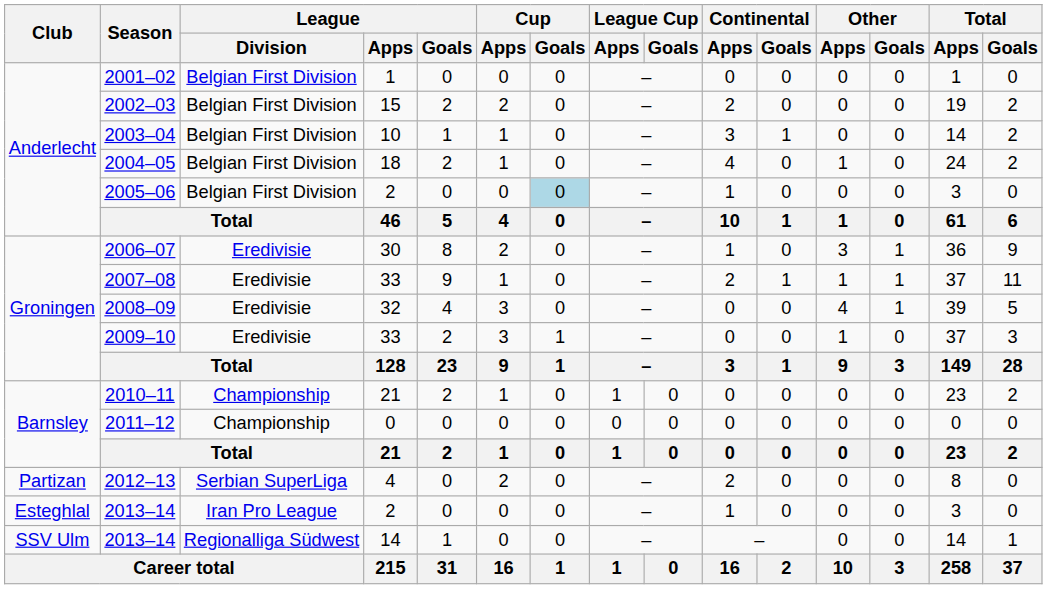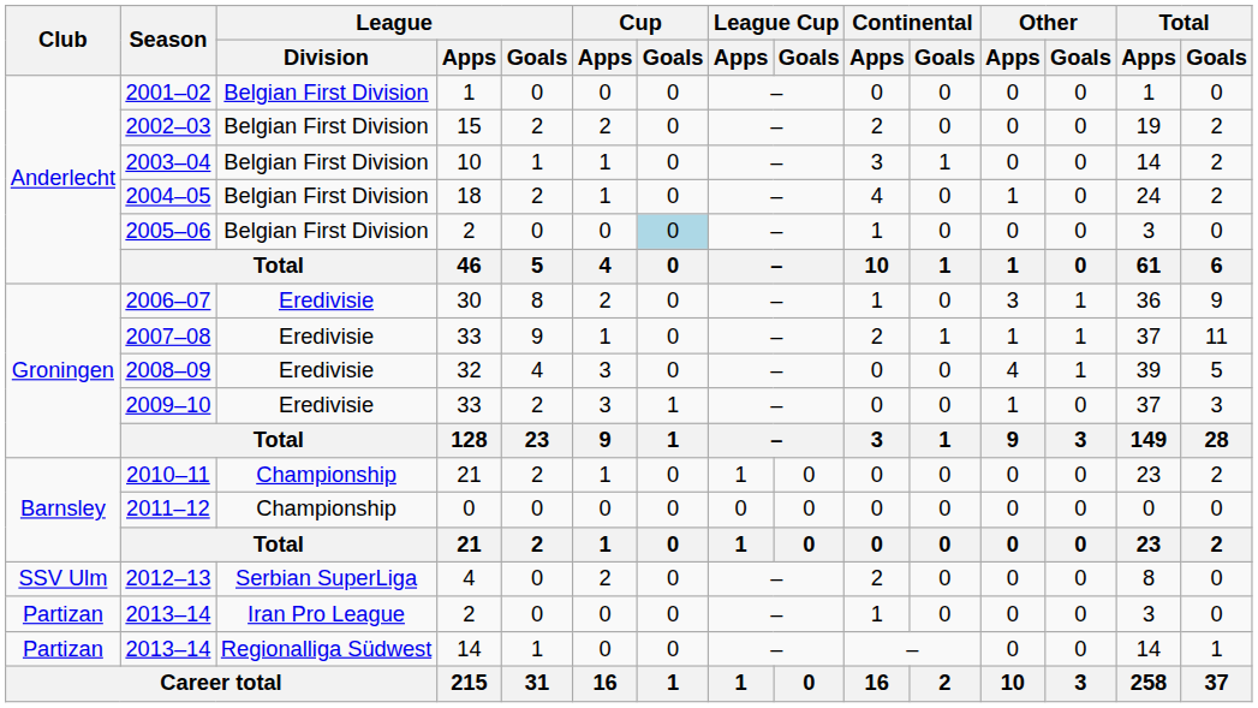2012–13 | Club: Partizan -> SSV Ulm
2013–14 / 2 | Club: Esteghlal -> Partizan
2013–14 / 14 | Club: SSV Ulm -> Partizan
